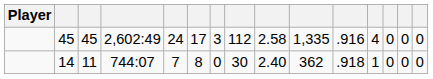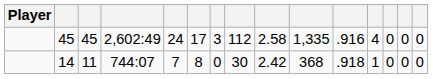14 | column 9: 2.40 -> 2.42
14 | column 10: 362 -> 368
